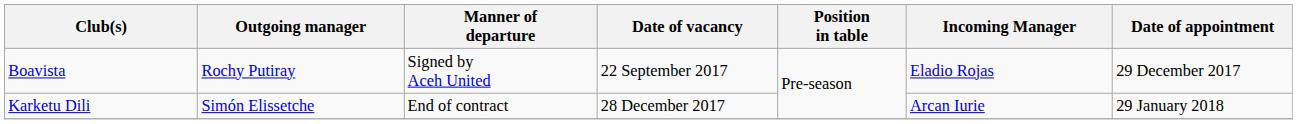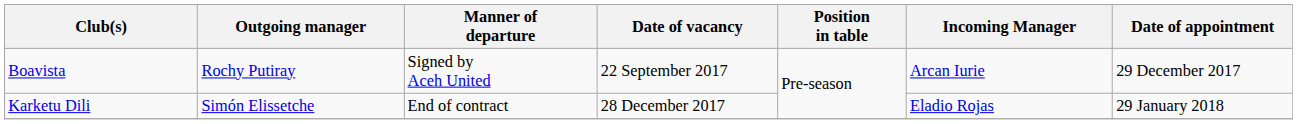Boavista | Incoming Manager: Eladio Rojas -> Arcan Iurie
Karketu Dili | Incoming Manager: Arcan Iurie -> Eladio Rojas
